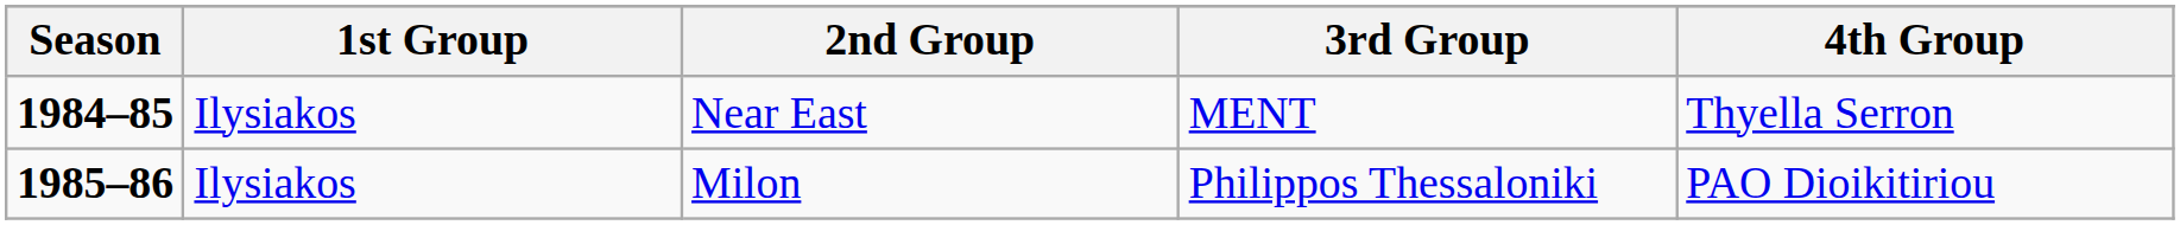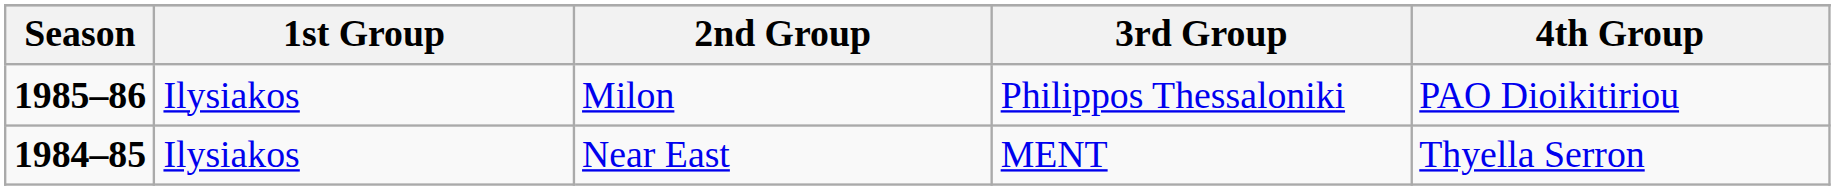rows swapped: Near East <-> Milon
